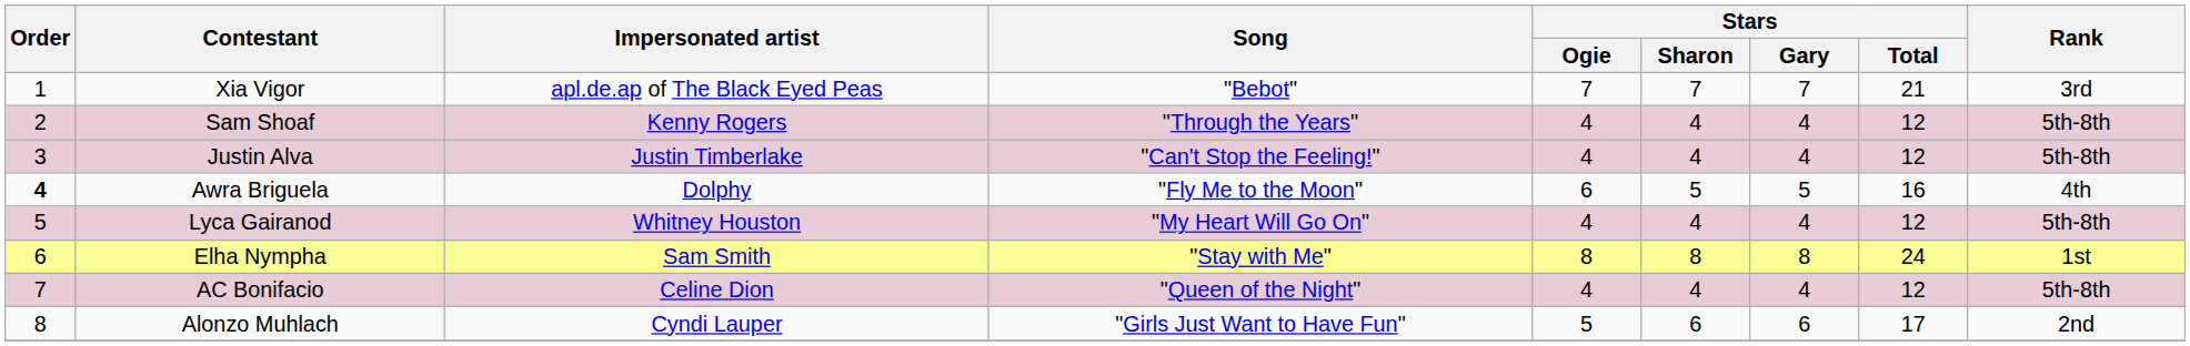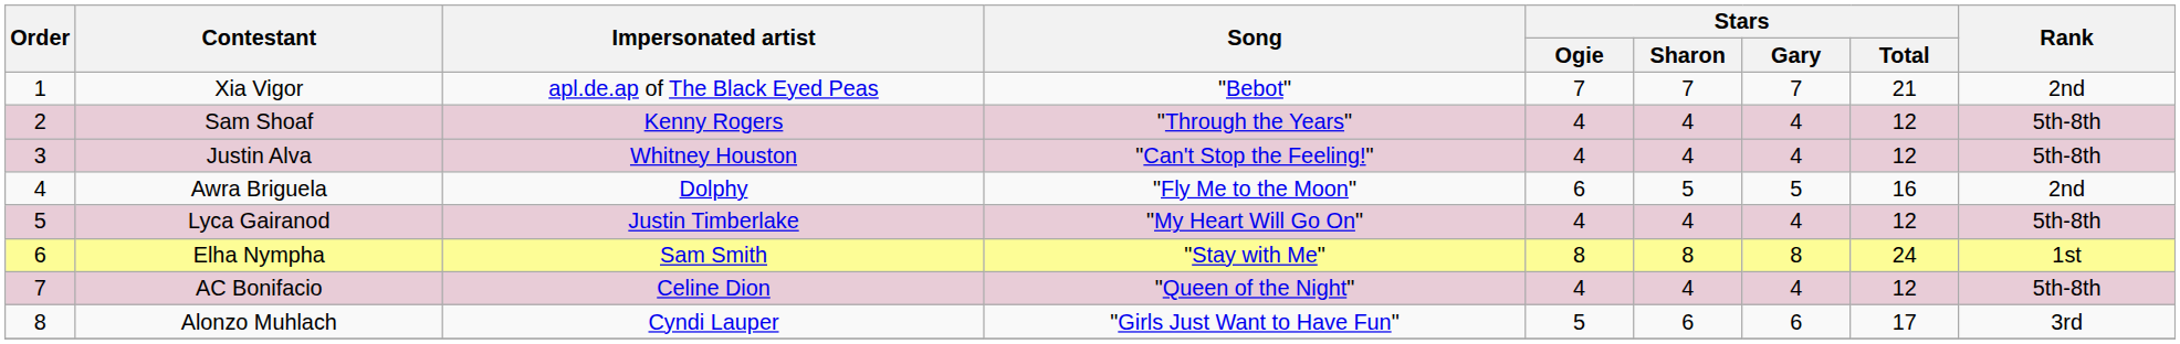Xia Vigor | Rank: 3rd -> 2nd
Justin Alva | Impersonated artist: Justin Timberlake -> Whitney Houston
Awra Briguela | Order: bold -> normal
Awra Briguela | Rank: 4th -> 2nd
Lyca Gairanod | Impersonated artist: Whitney Houston -> Justin Timberlake
Alonzo Muhlach | Rank: 2nd -> 3rd
